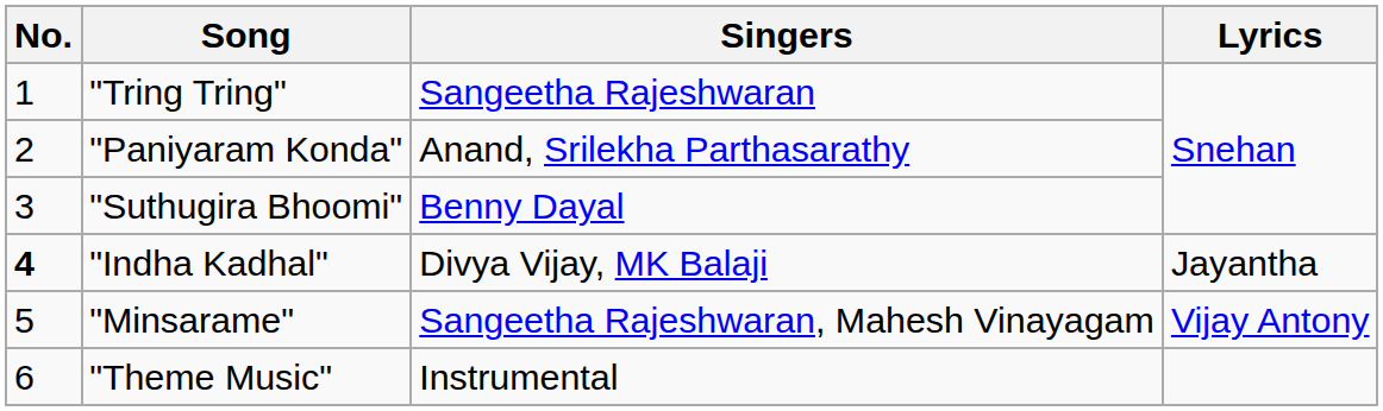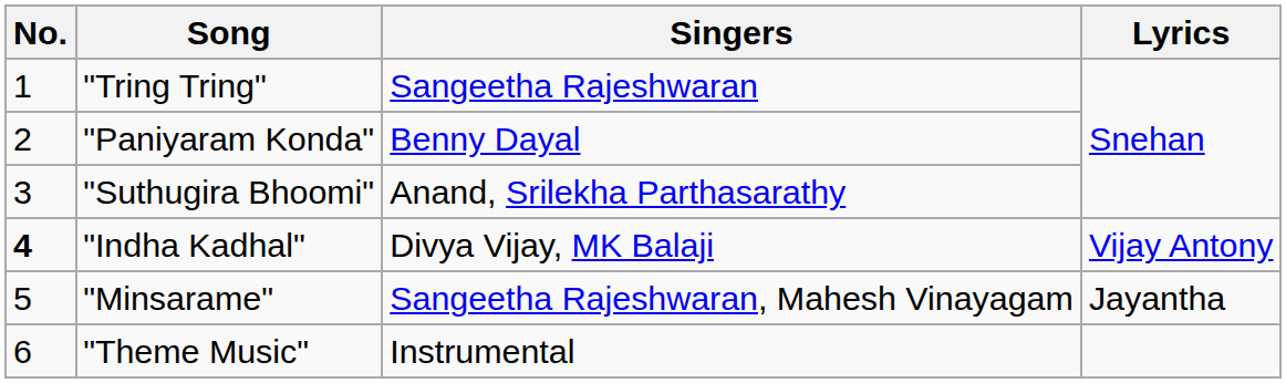"Paniyaram Konda" | Singers: Anand, Srilekha Parthasarathy -> Benny Dayal
"Suthugira Bhoomi" | Singers: Benny Dayal -> Anand, Srilekha Parthasarathy
"Indha Kadhal" | Lyrics: Jayantha -> Vijay Antony
"Minsarame" | Lyrics: Vijay Antony -> Jayantha
